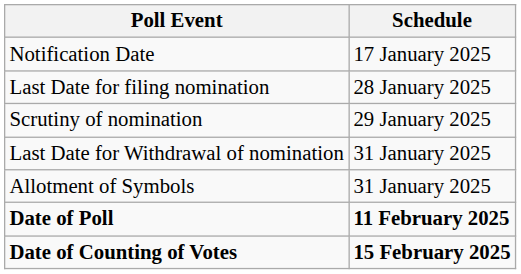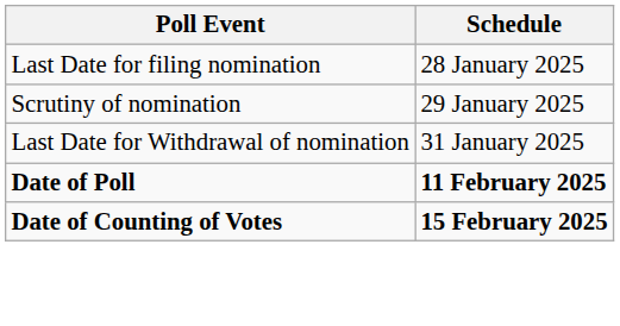- row: Notification Date | 17 January 2025
- row: Allotment of Symbols | 31 January 2025
